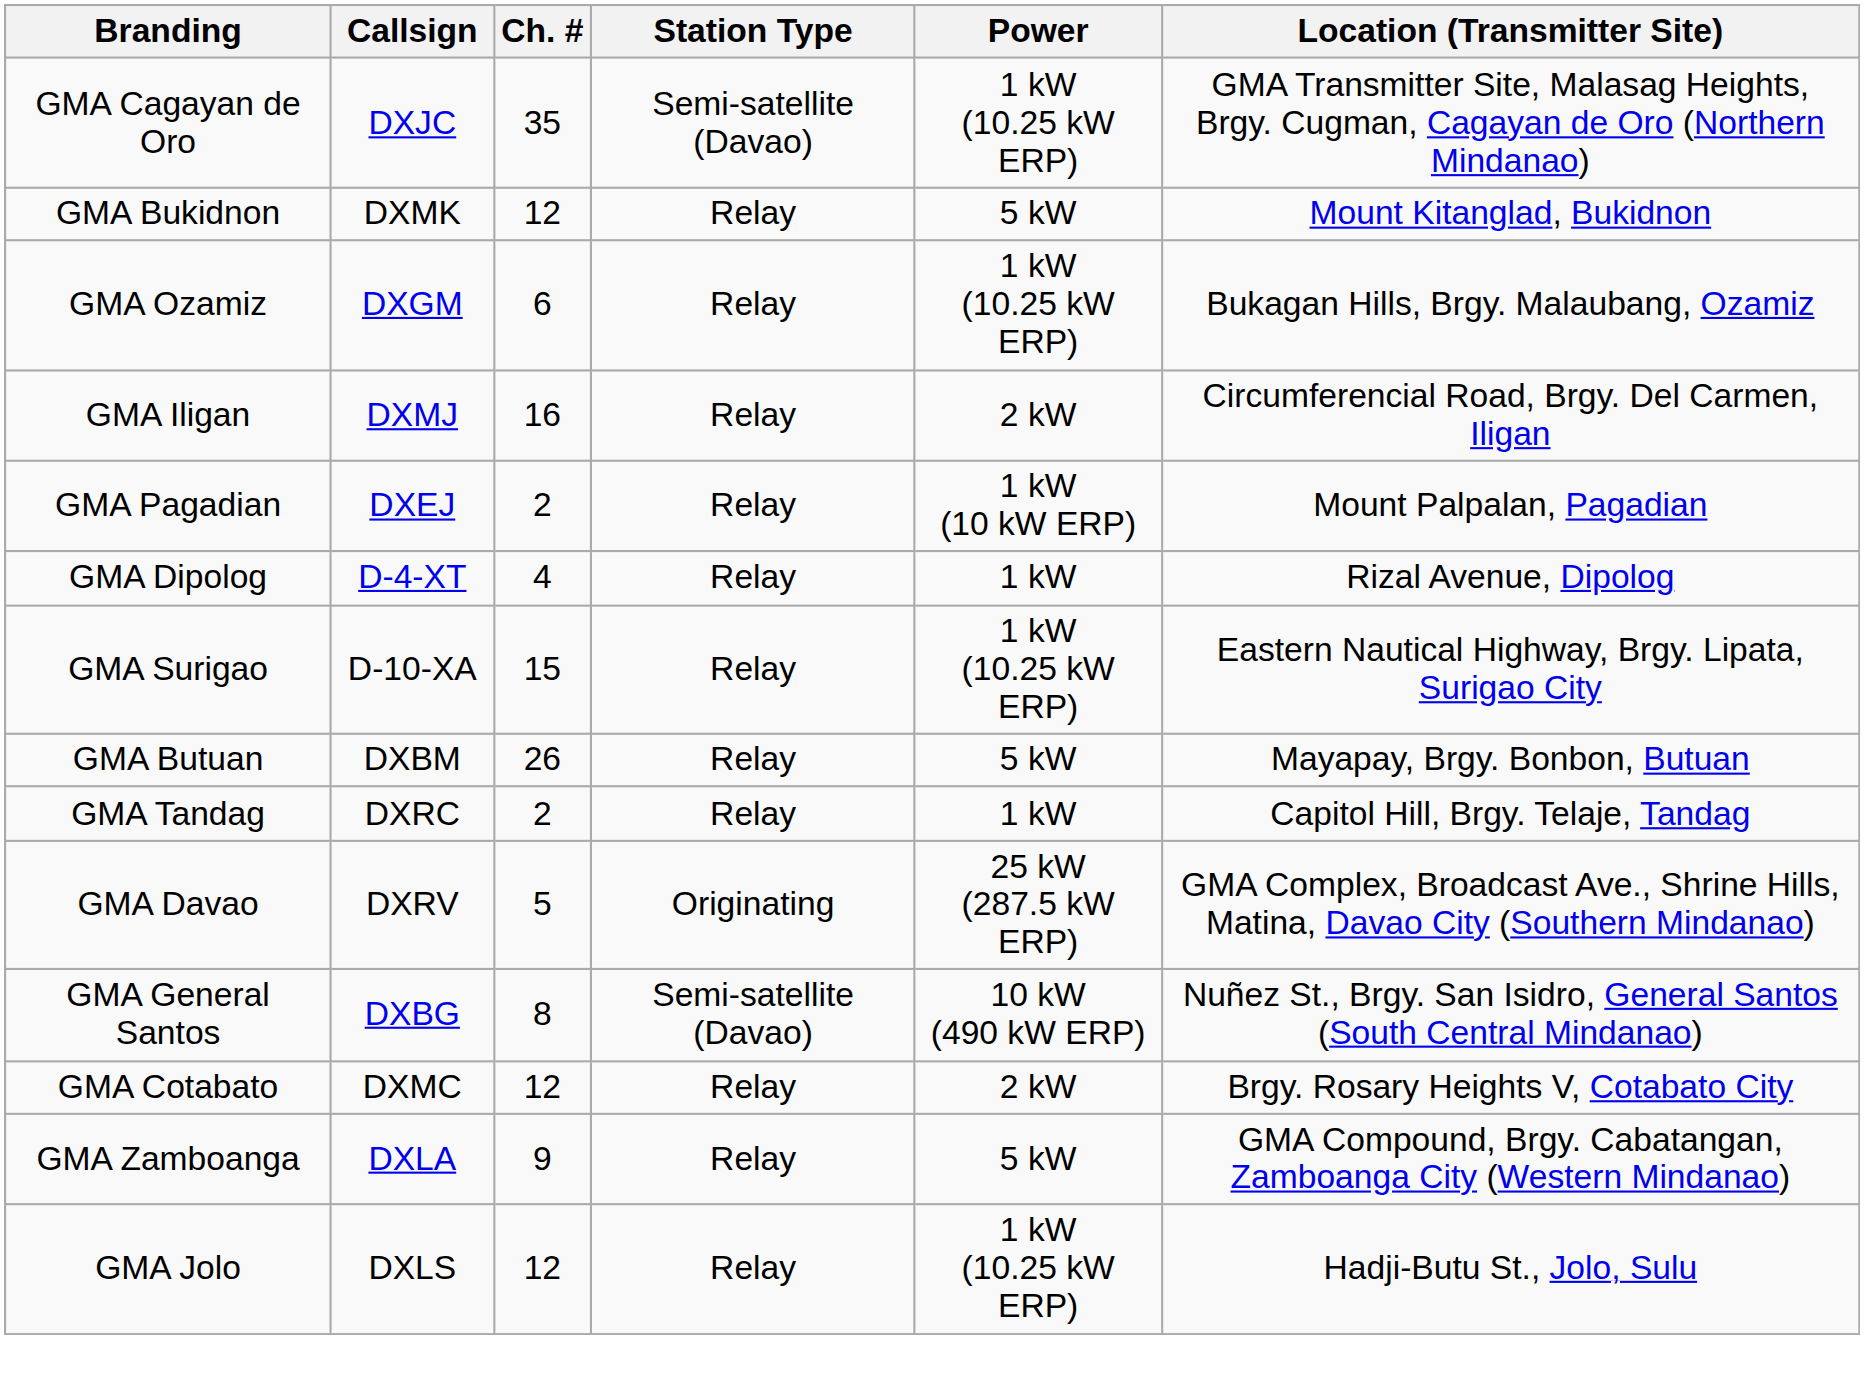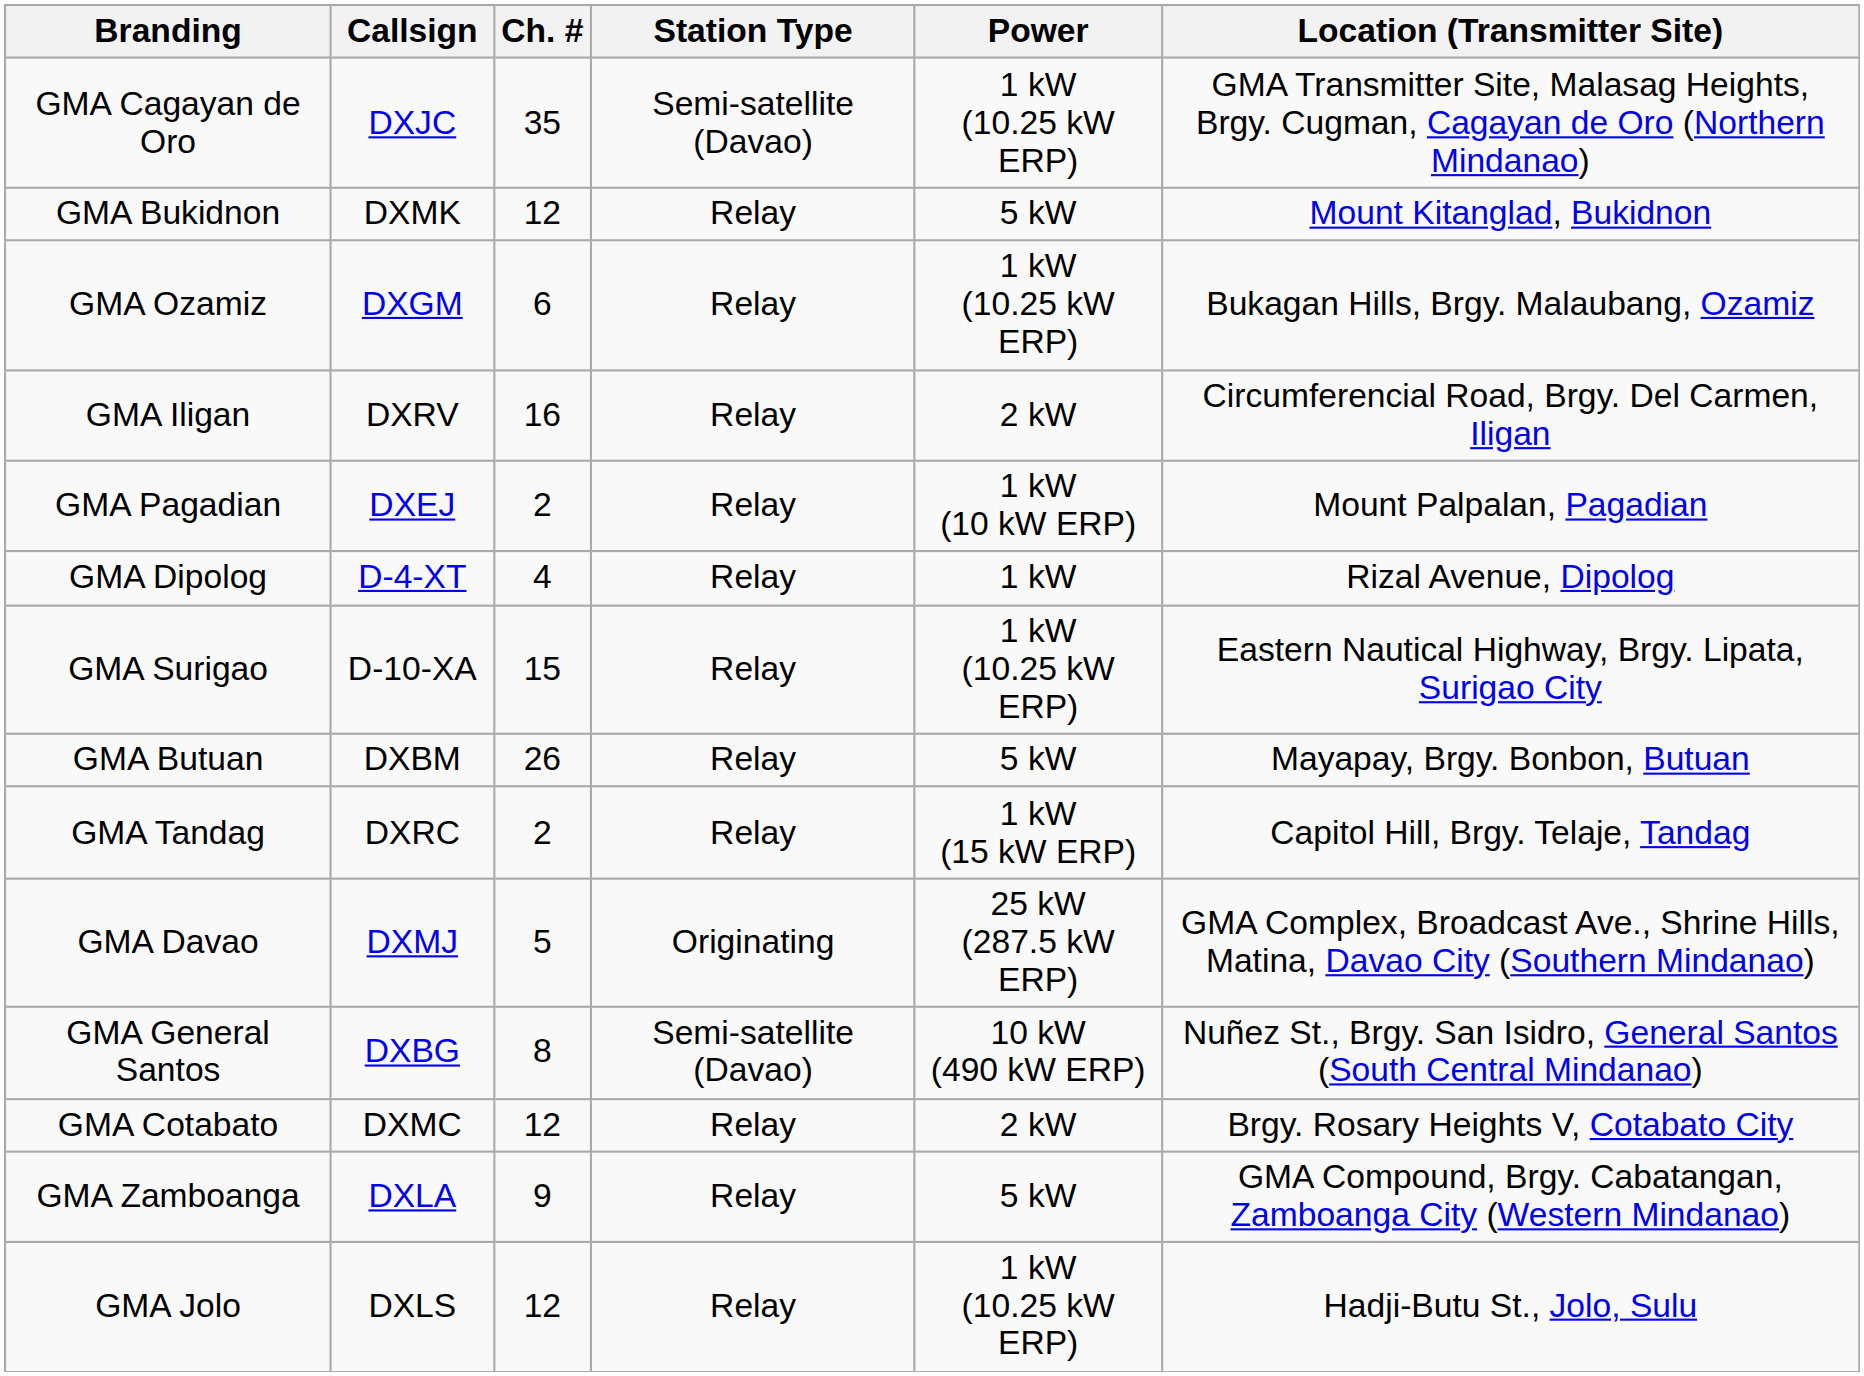GMA Iligan | Callsign: DXMJ -> DXRV
GMA Tandag | Power: 1 kW -> 1 kW (15 kW ERP)
GMA Davao | Callsign: DXRV -> DXMJ
